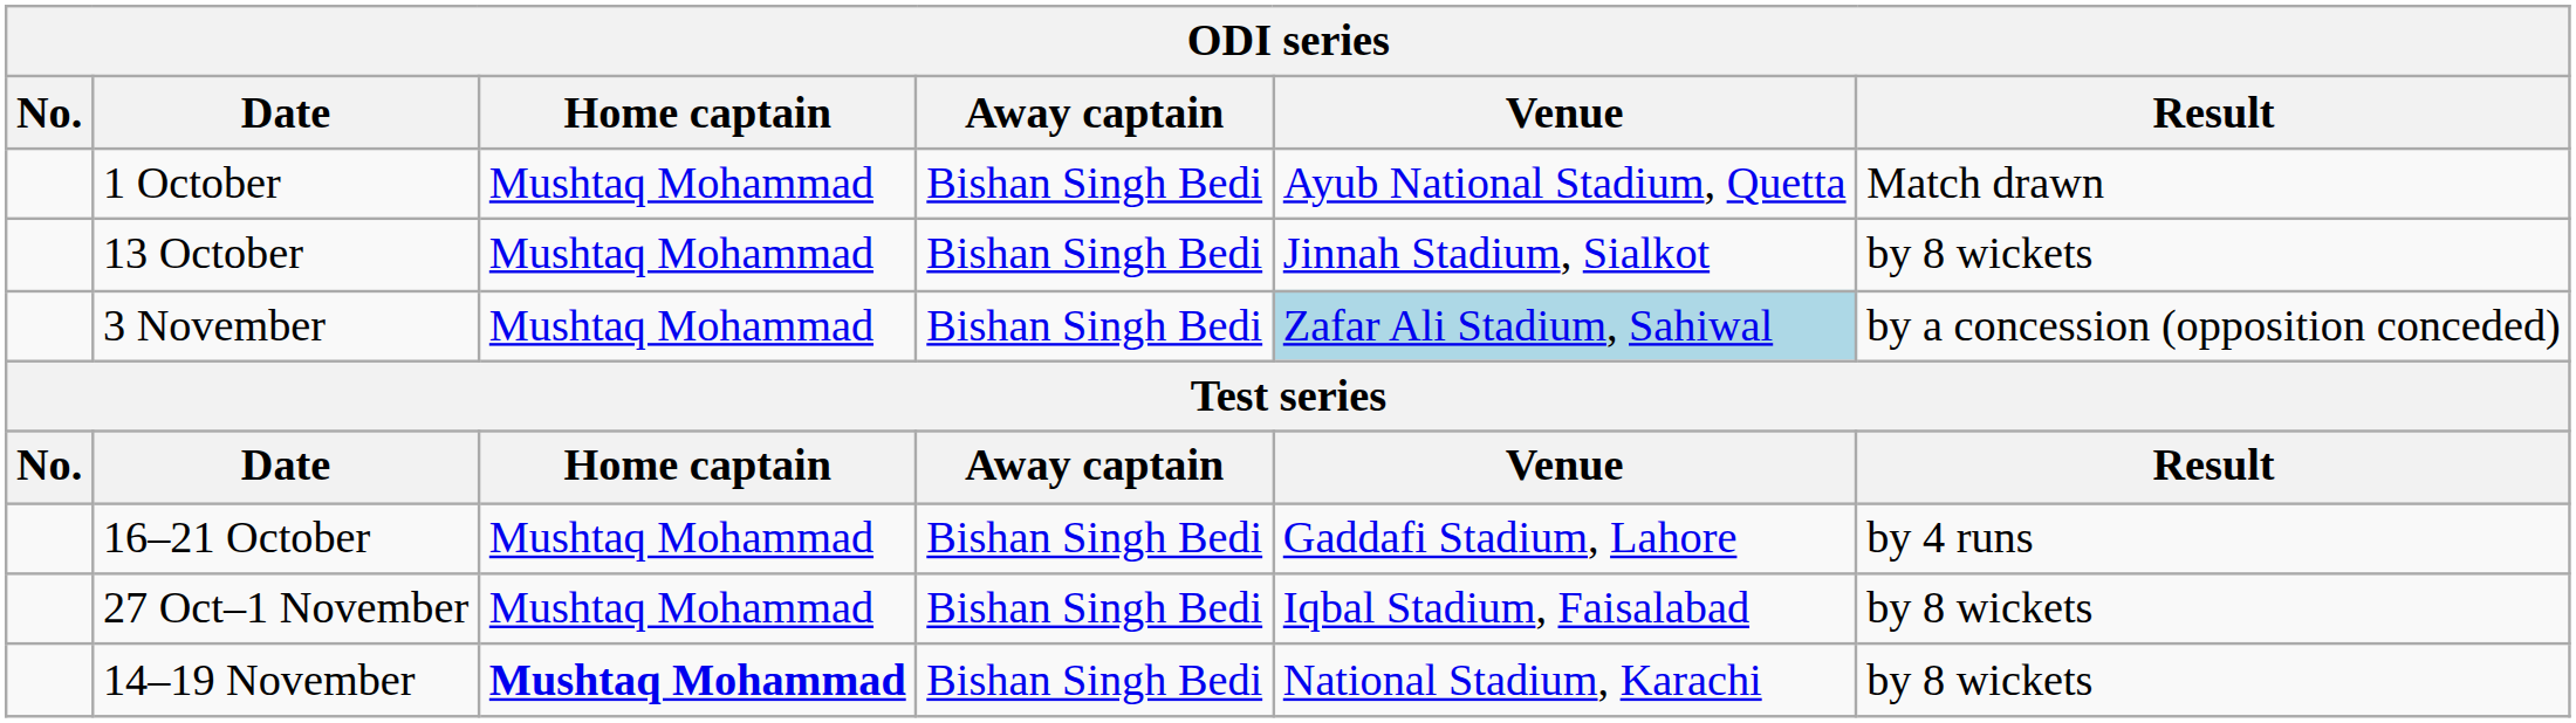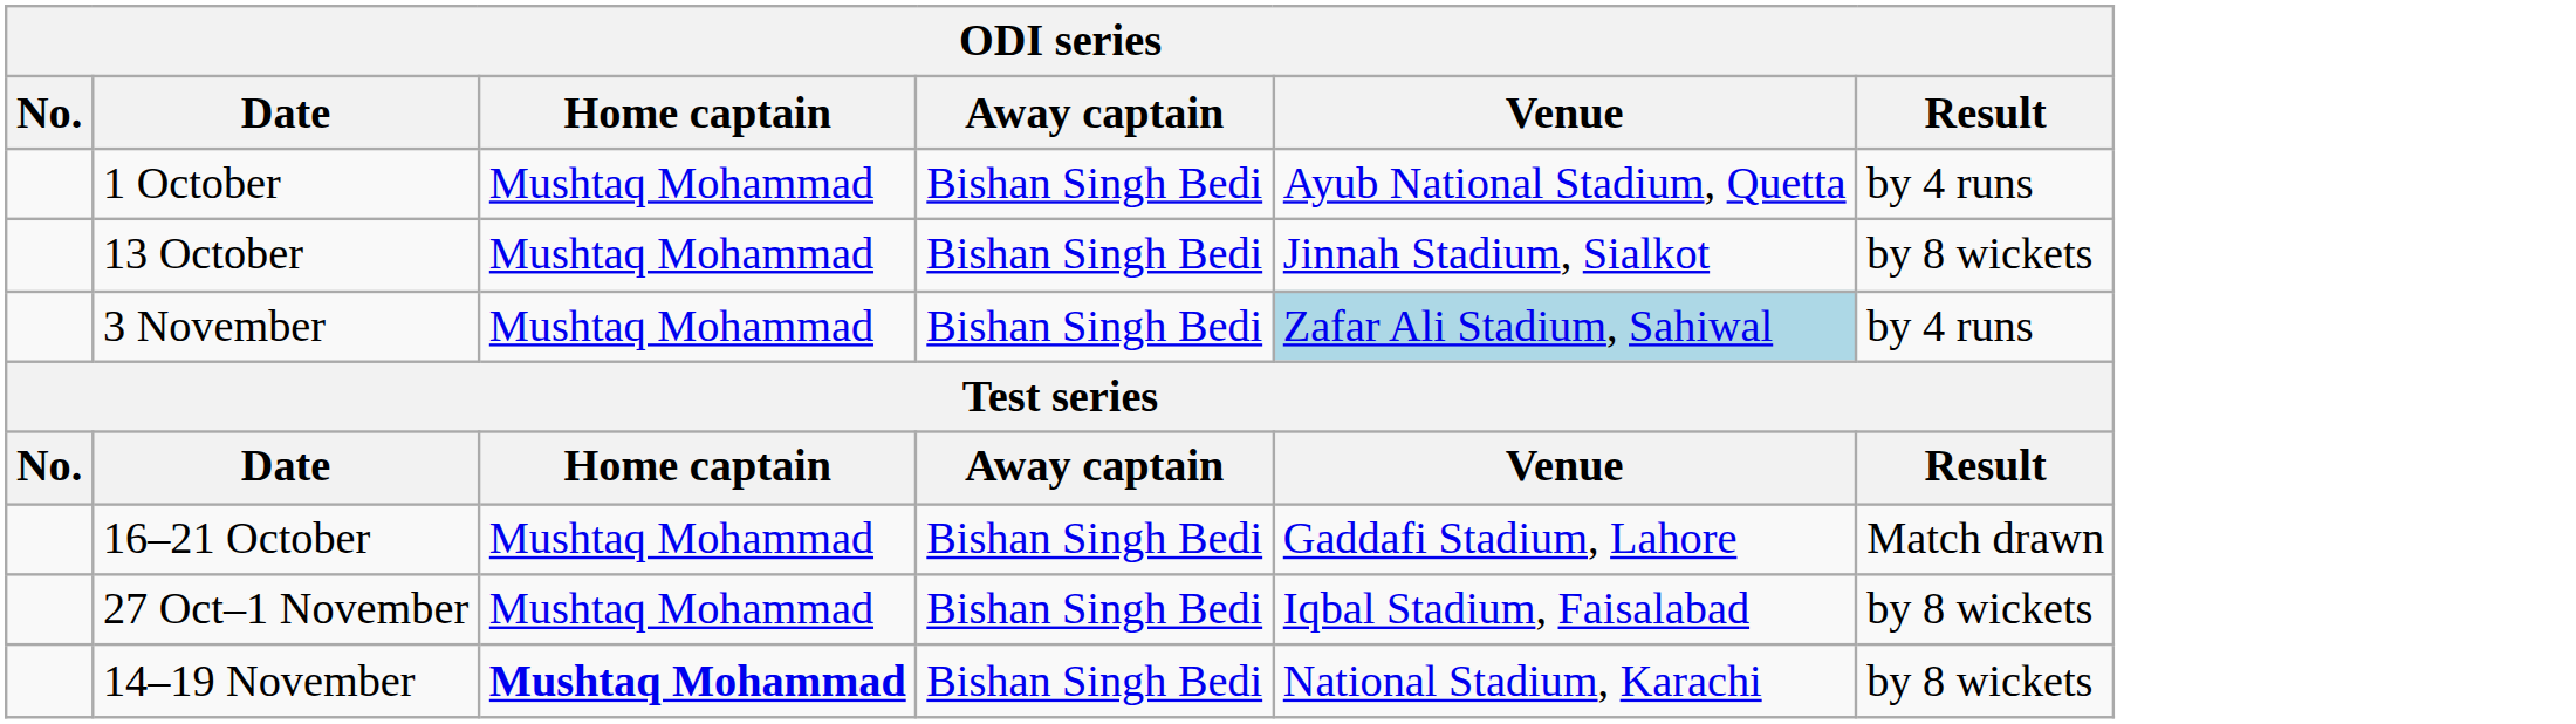1 October | Result: Match drawn -> by 4 runs
3 November | Result: by a concession (opposition conceded) -> by 4 runs
16–21 October | Result: by 4 runs -> Match drawn
